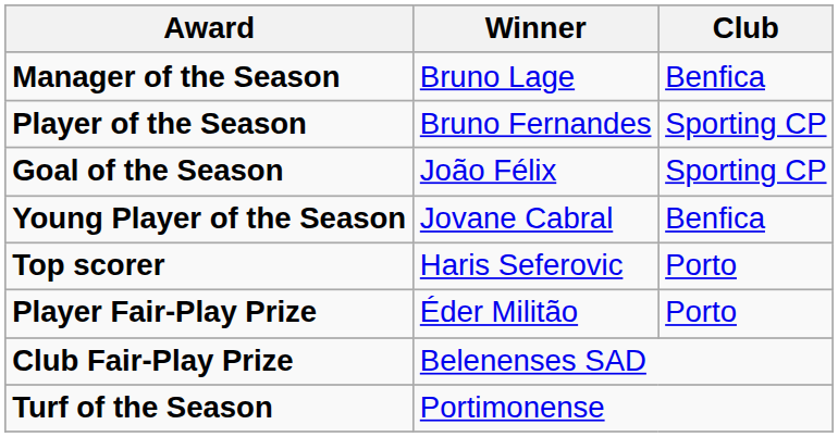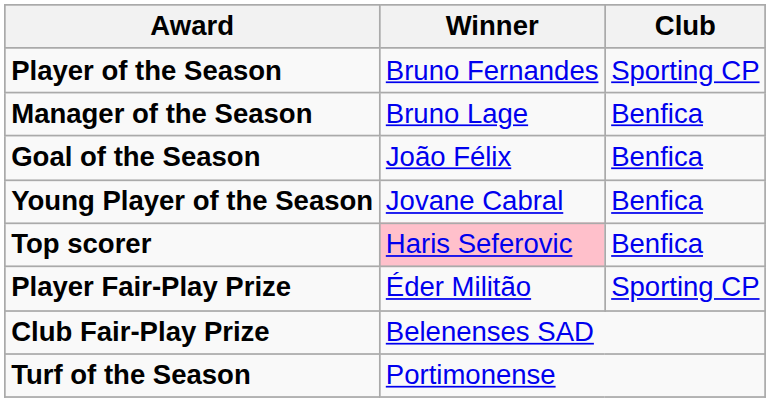rows swapped: Player of the Season <-> Manager of the Season
Goal of the Season | Club: Sporting CP -> Benfica
Top scorer | Winner: no background -> pink background
Top scorer | Club: Porto -> Benfica
Player Fair-Play Prize | Club: Porto -> Sporting CP
